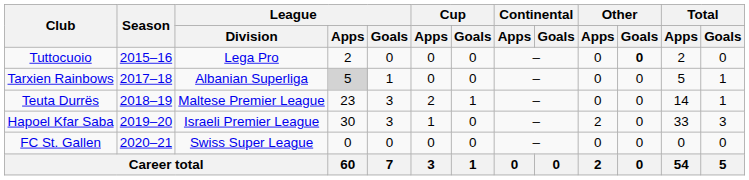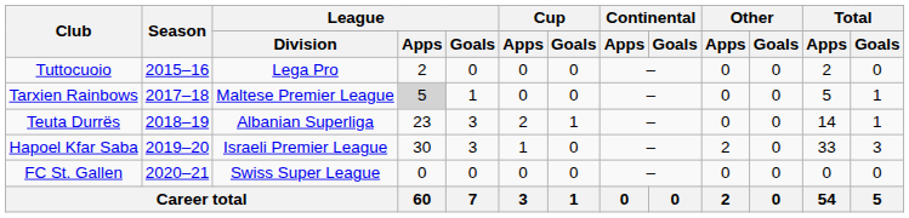Tuttocuoio | Other / Goals: bold -> normal
Tarxien Rainbows | League / Division: Albanian Superliga -> Maltese Premier League
Teuta Durrës | League / Division: Maltese Premier League -> Albanian Superliga
